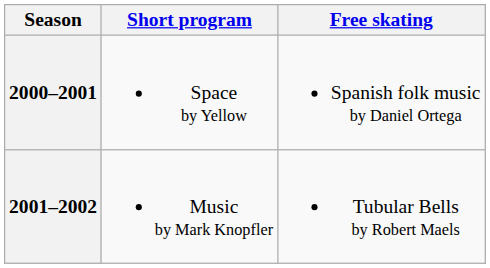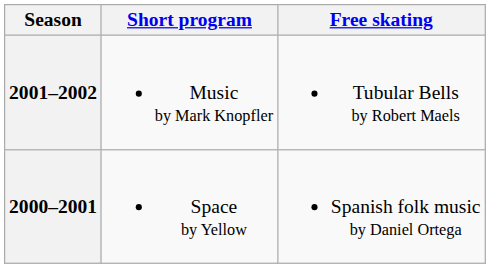rows swapped: 2001–2002 <-> 2000–2001
